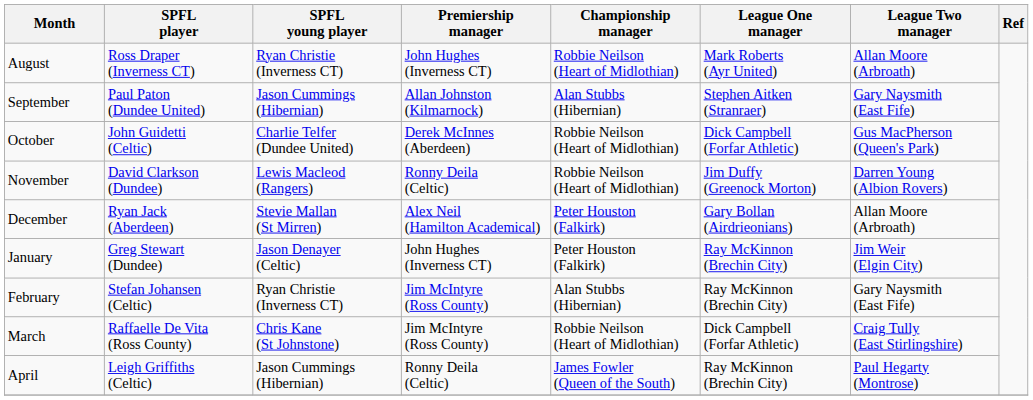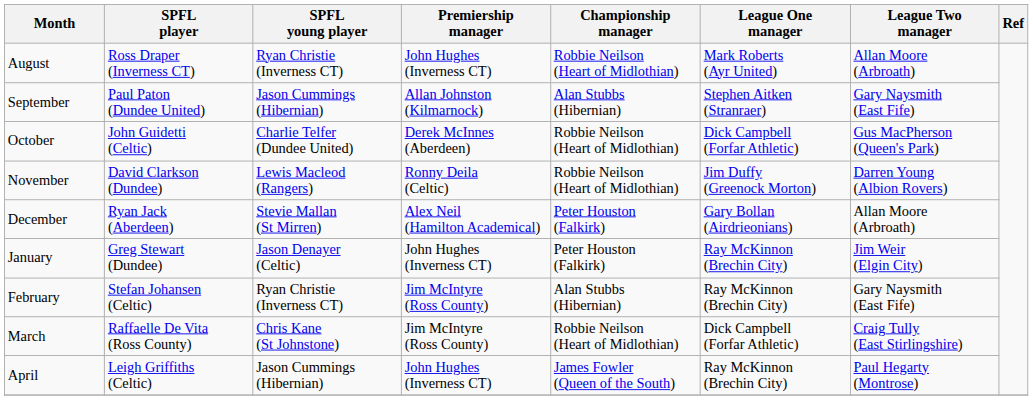April | Premiership manager: Ronny Deila (Celtic) -> John Hughes (Inverness CT)
